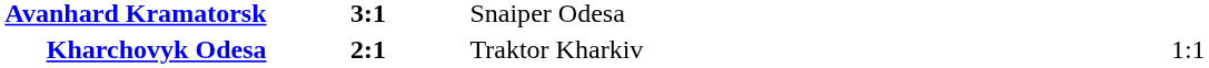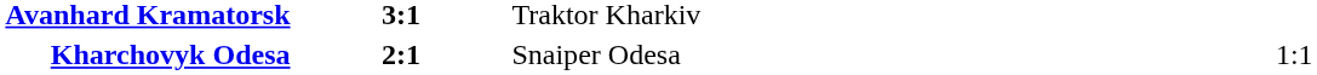Avanhard Kramatorsk | column 3: Snaiper Odesa -> Traktor Kharkiv
Kharchovyk Odesa | column 3: Traktor Kharkiv -> Snaiper Odesa
